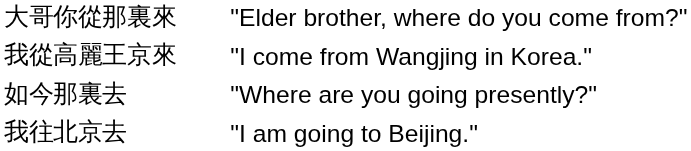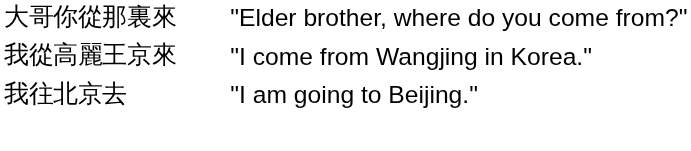- row: 如今那裏去 | "Where are you going presently?"
